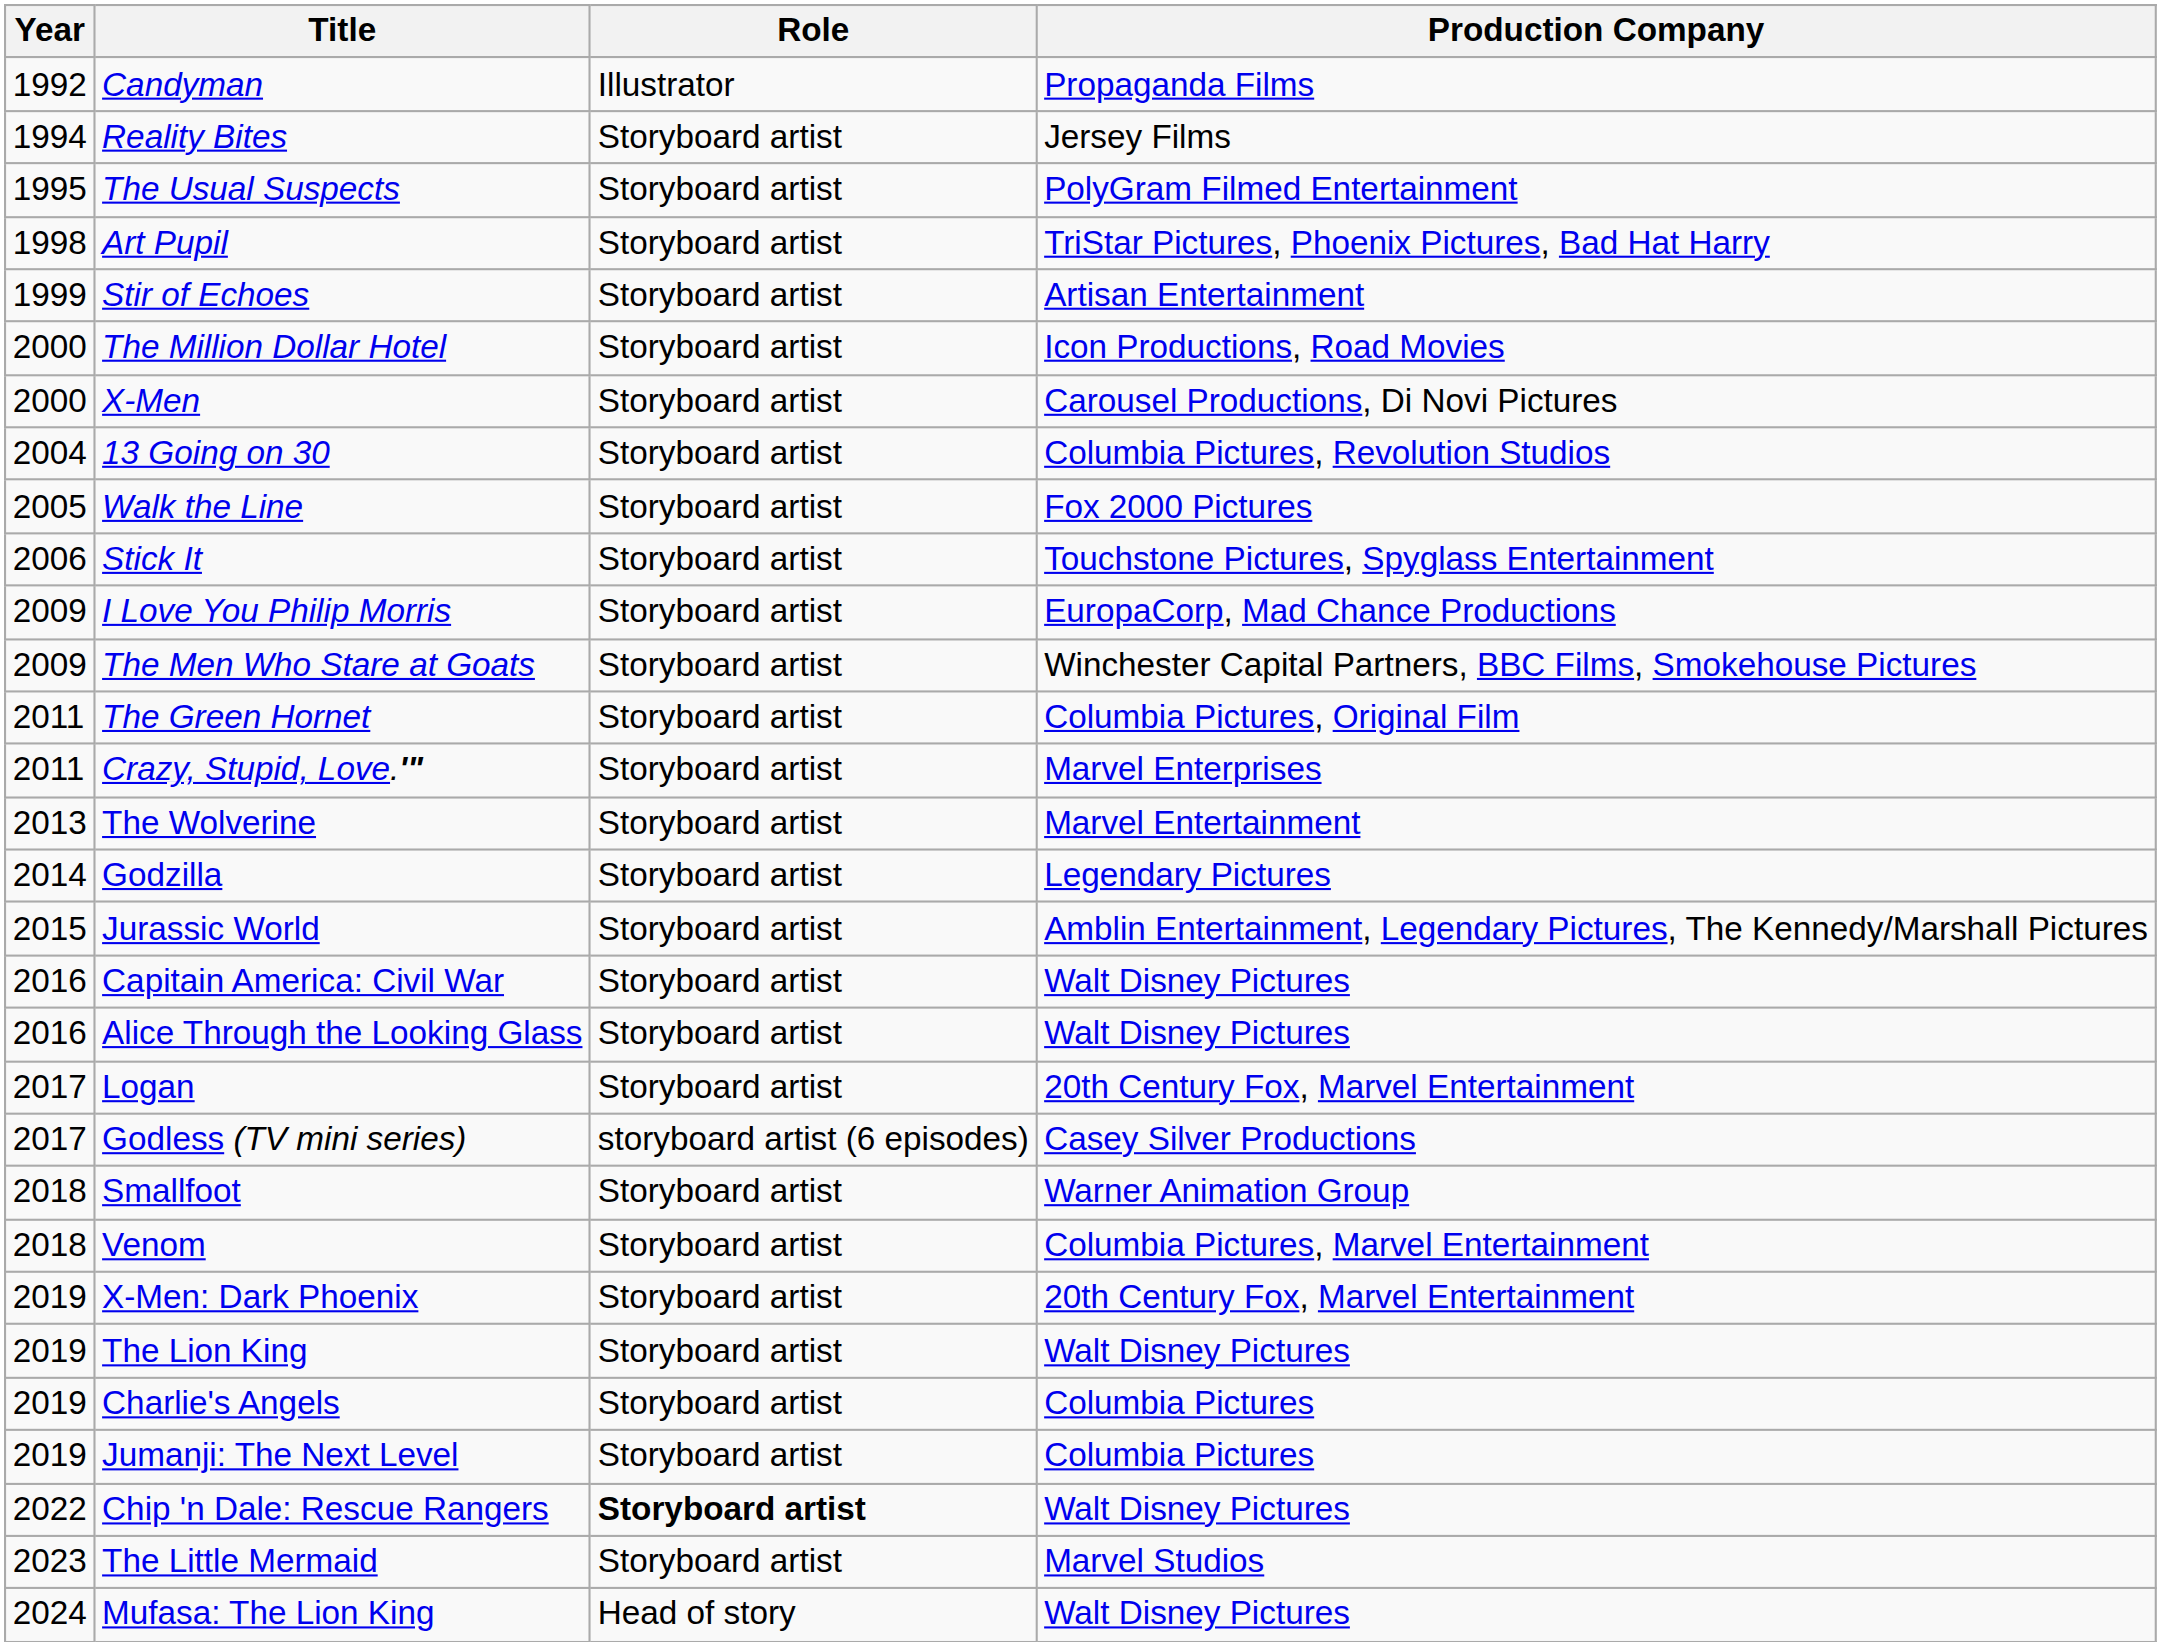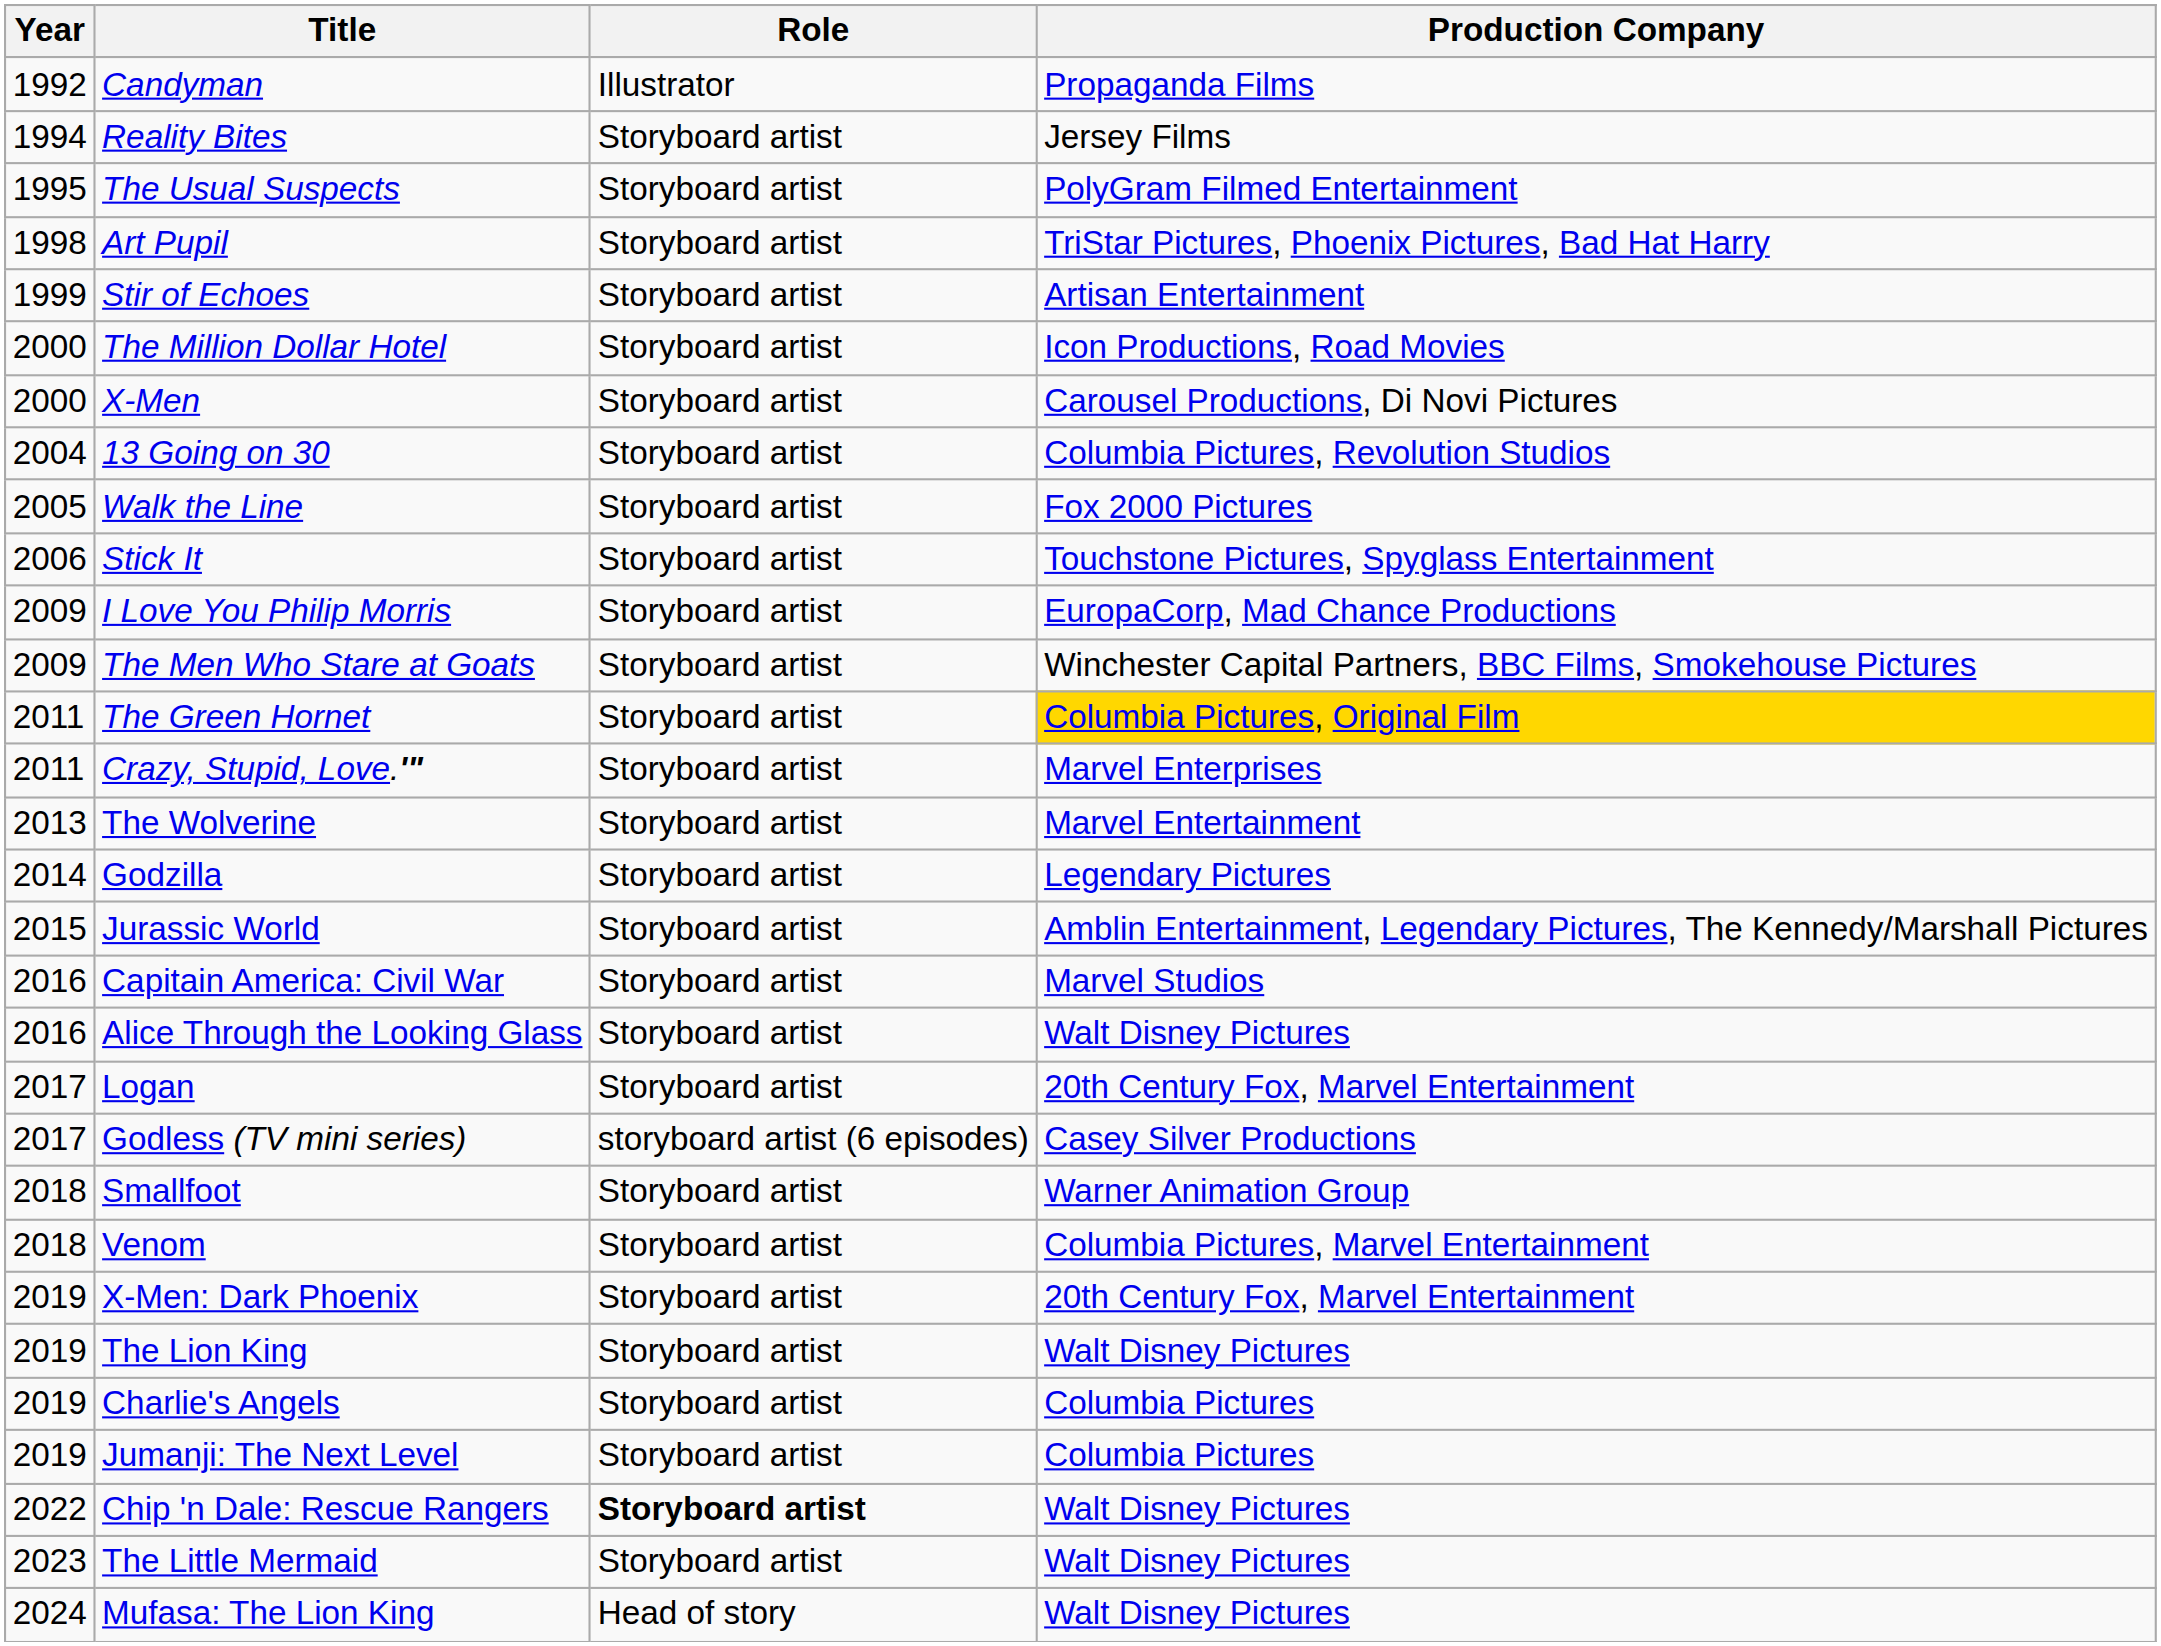The Green Hornet | Production Company: no background -> gold background
Capitain America: Civil War | Production Company: Walt Disney Pictures -> Marvel Studios
The Little Mermaid | Production Company: Marvel Studios -> Walt Disney Pictures
